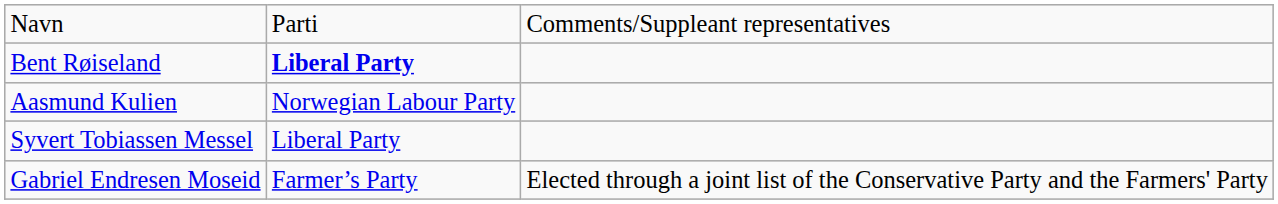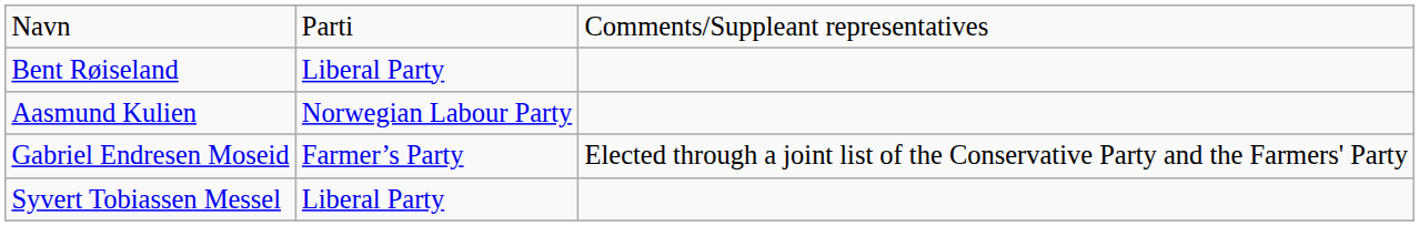Bent Røiseland | column 2: bold -> normal
rows swapped: Gabriel Endresen Moseid <-> Syvert Tobiassen Messel
